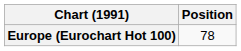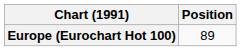Europe (Eurochart Hot 100) | Position: 78 -> 89
